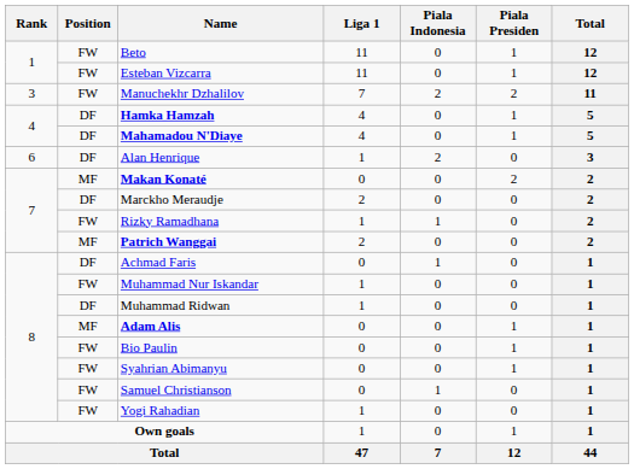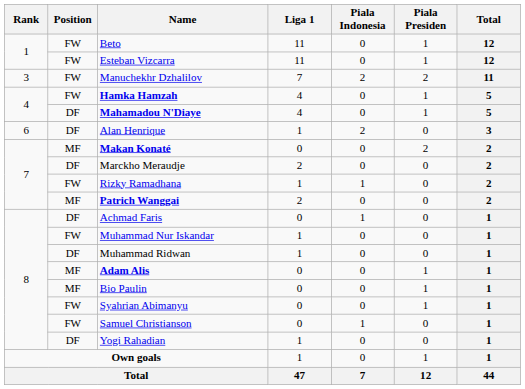Hamka Hamzah | Position: DF -> FW
Bio Paulin | Position: FW -> MF
Yogi Rahadian | Position: FW -> DF
